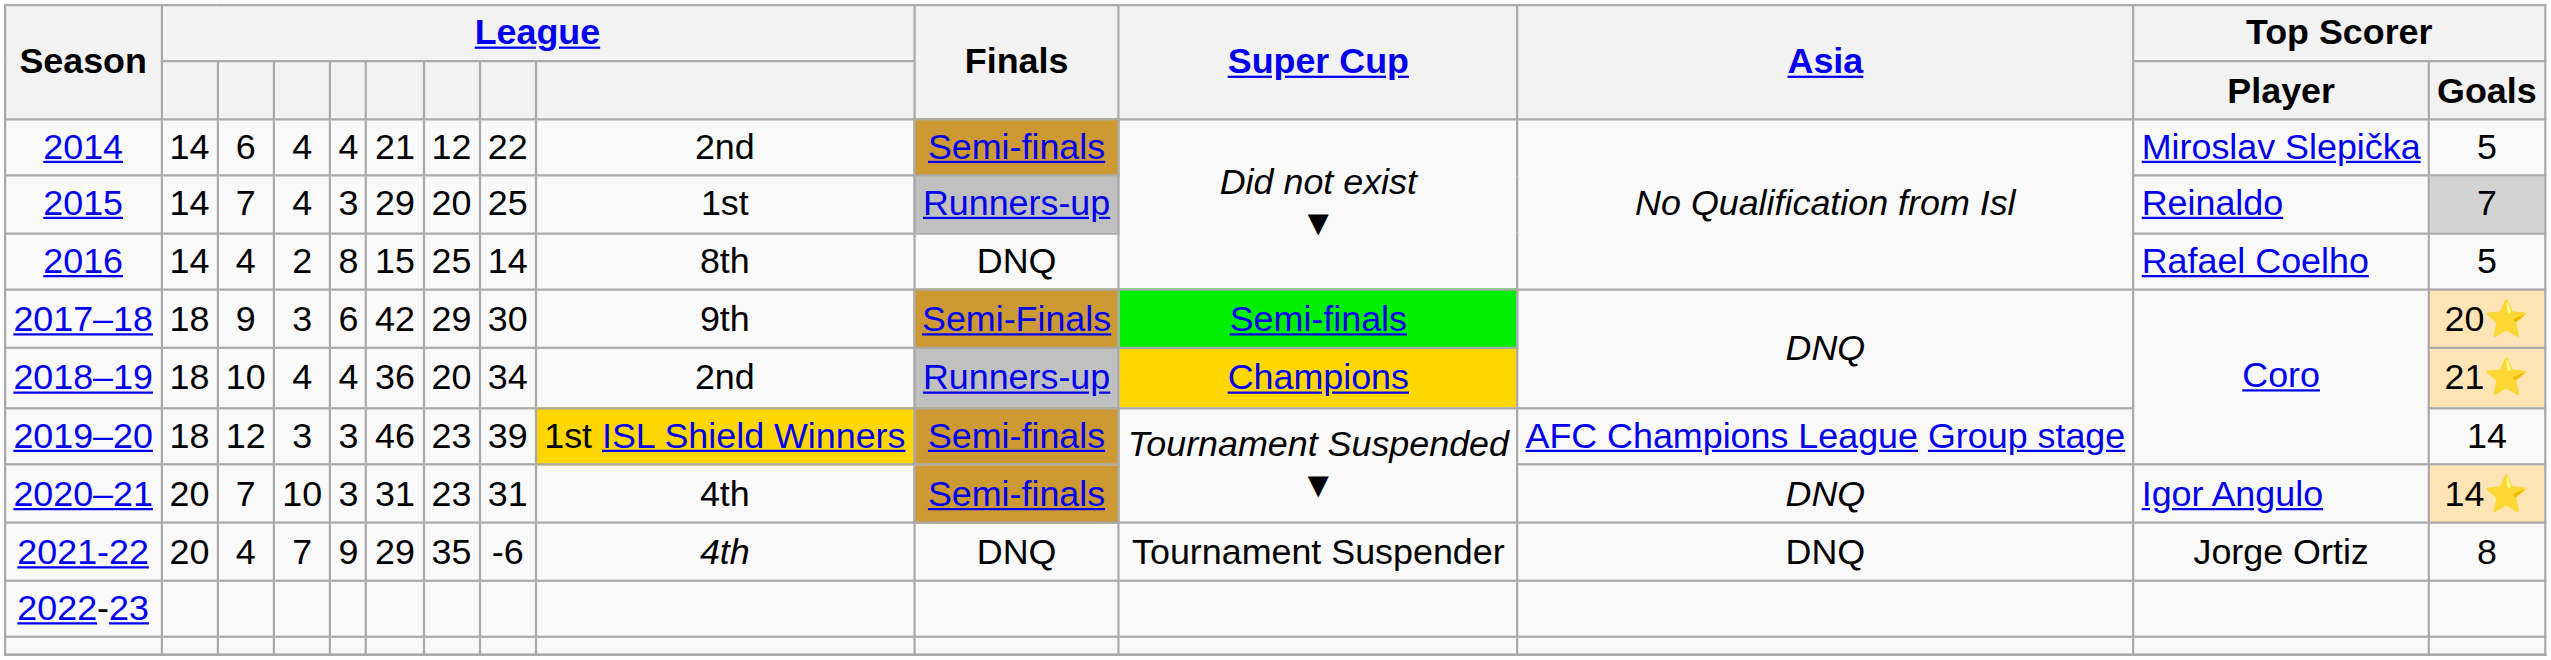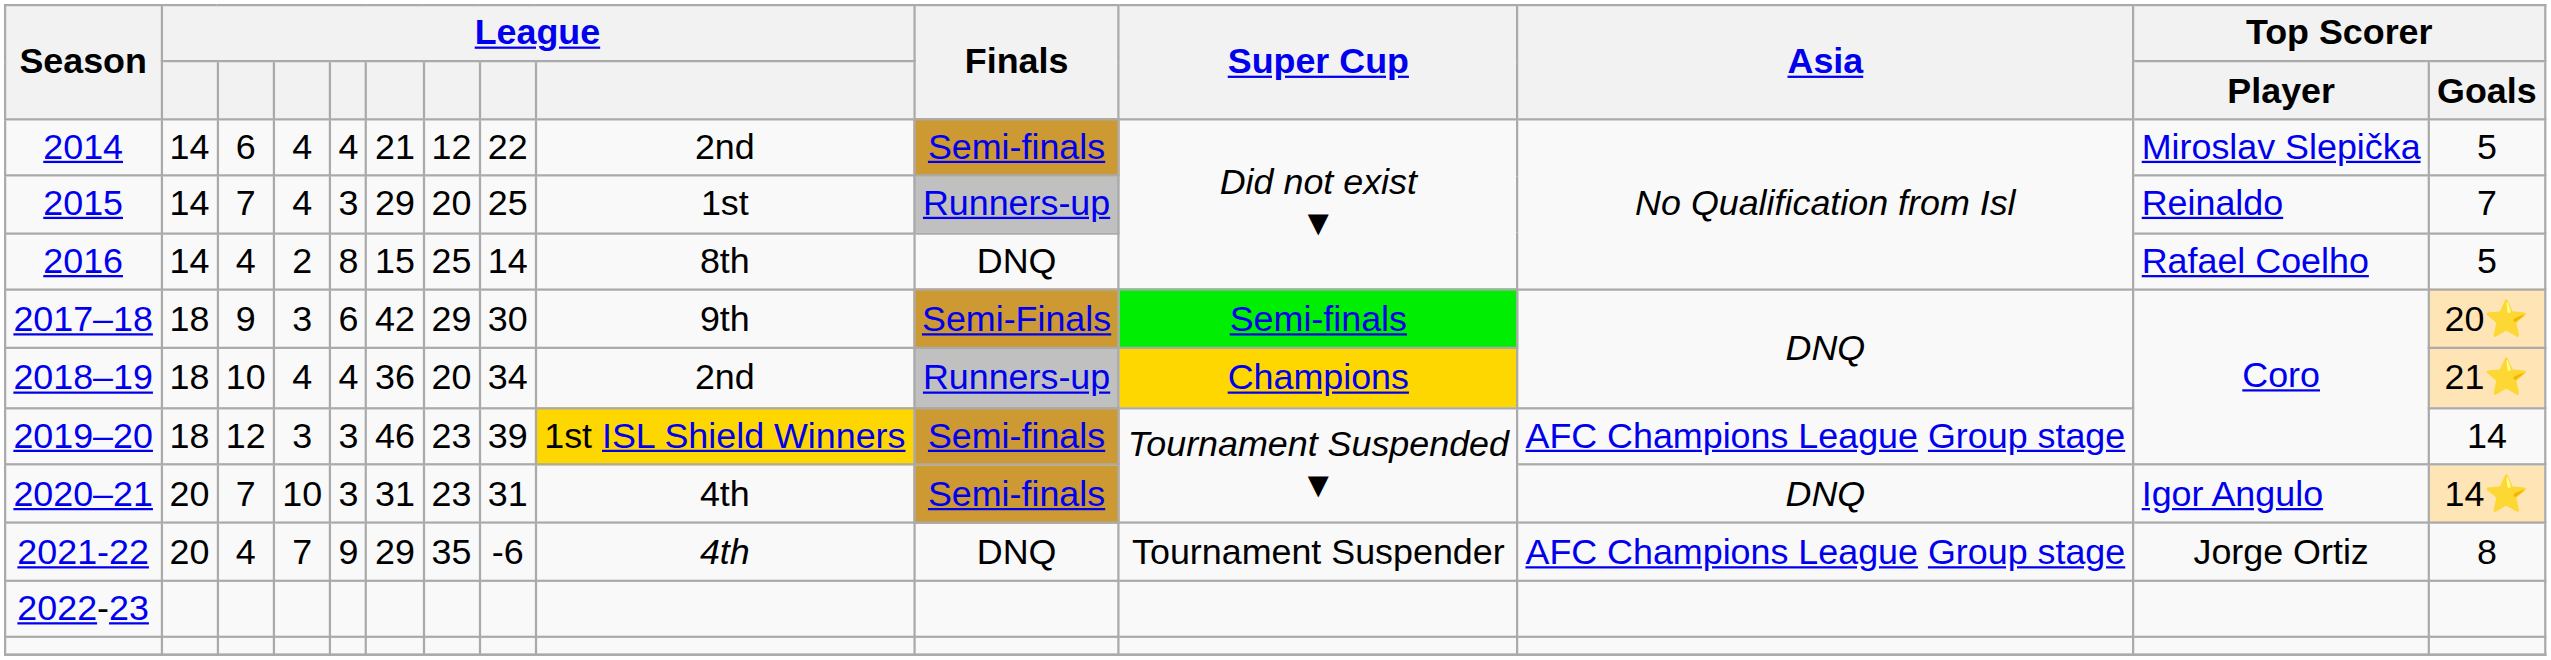2015 | Top Scorer / Goals: lightgrey background -> no background
2021-22 | Asia: DNQ -> AFC Champions League Group stage
